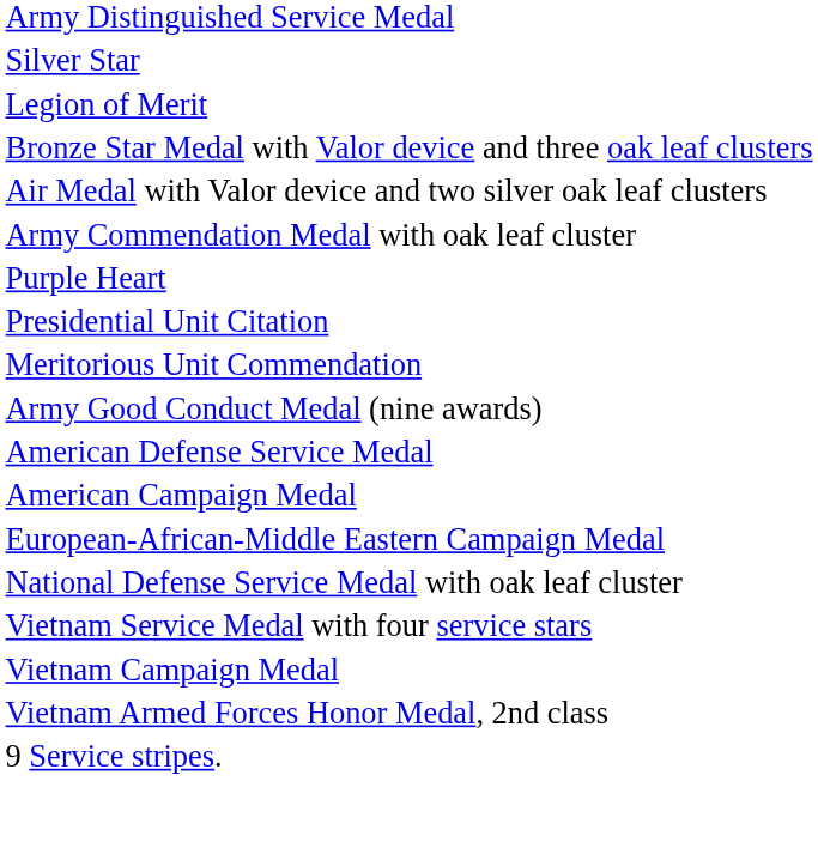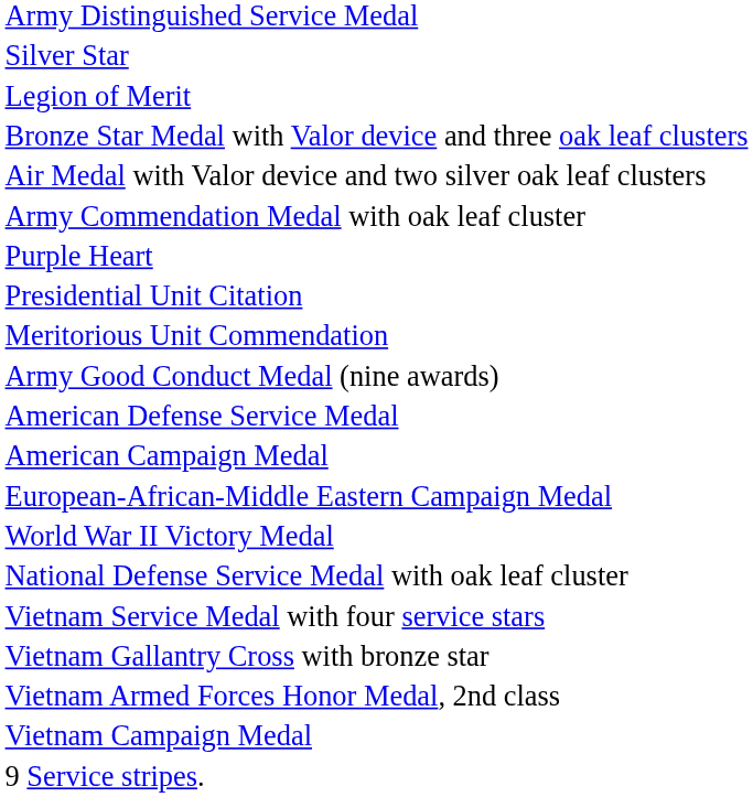+ row: World War II Victory Medal
+ row: Vietnam Gallantry Cross with bronze star
rows swapped: Vietnam Armed Forces Honor Medal, 2nd class <-> Vietnam Campaign Medal
